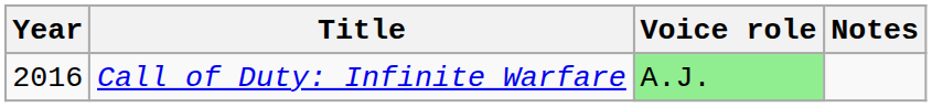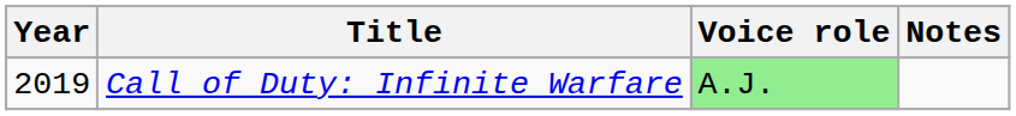Call of Duty: Infinite Warfare | Year: 2016 -> 2019
